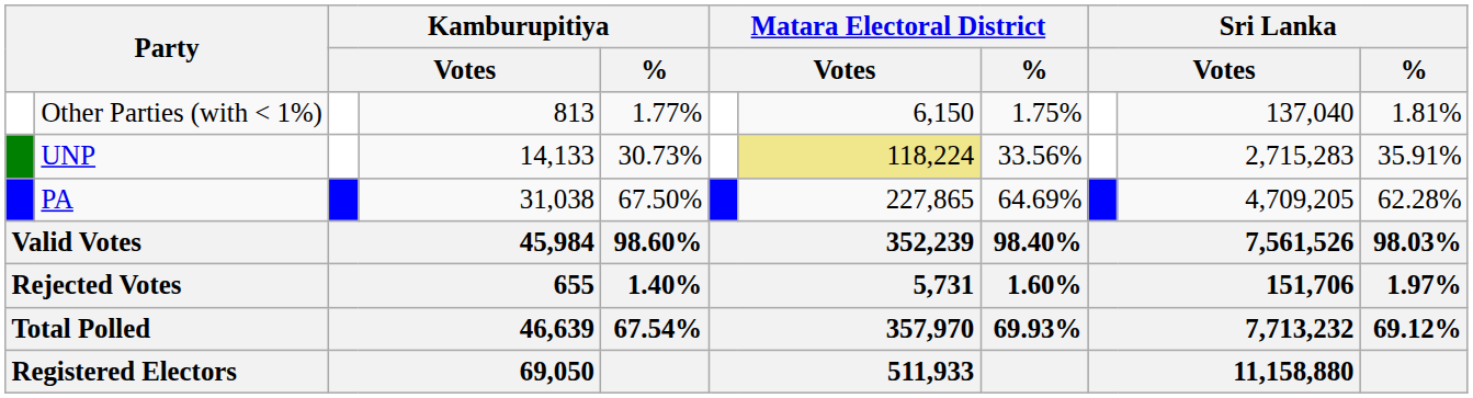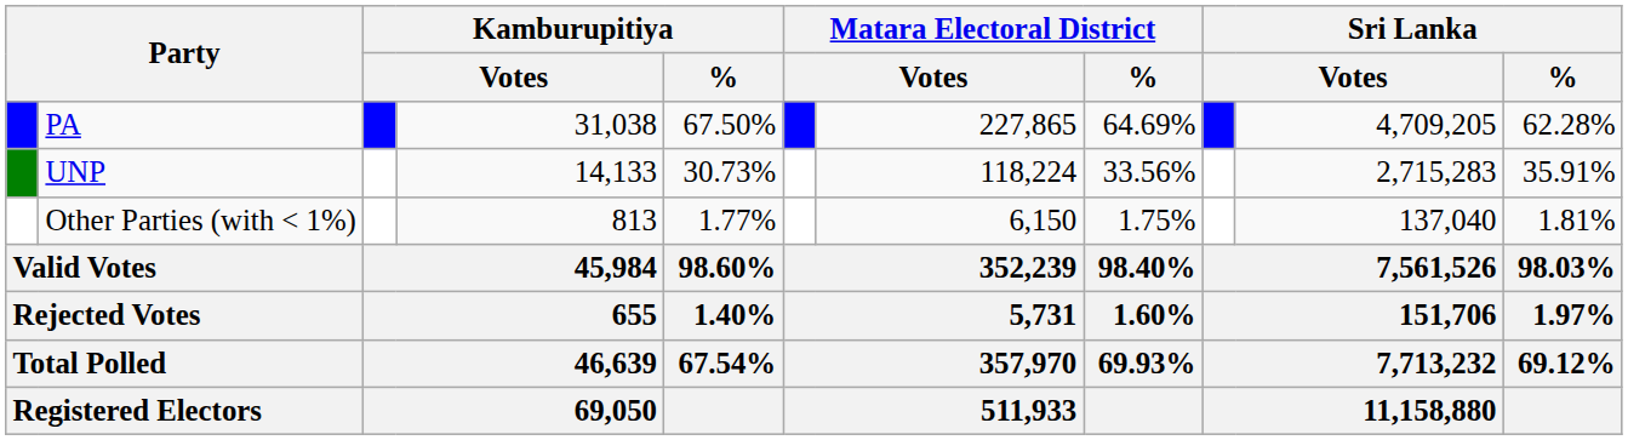rows swapped: PA <-> Other Parties (with < 1%)
UNP | column 7: khaki background -> no background
